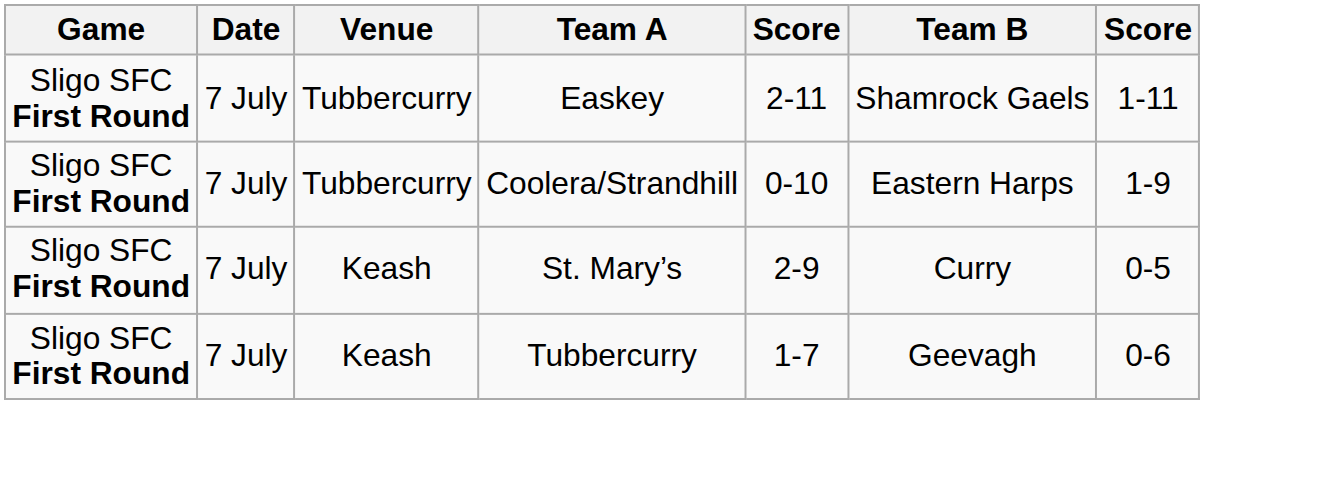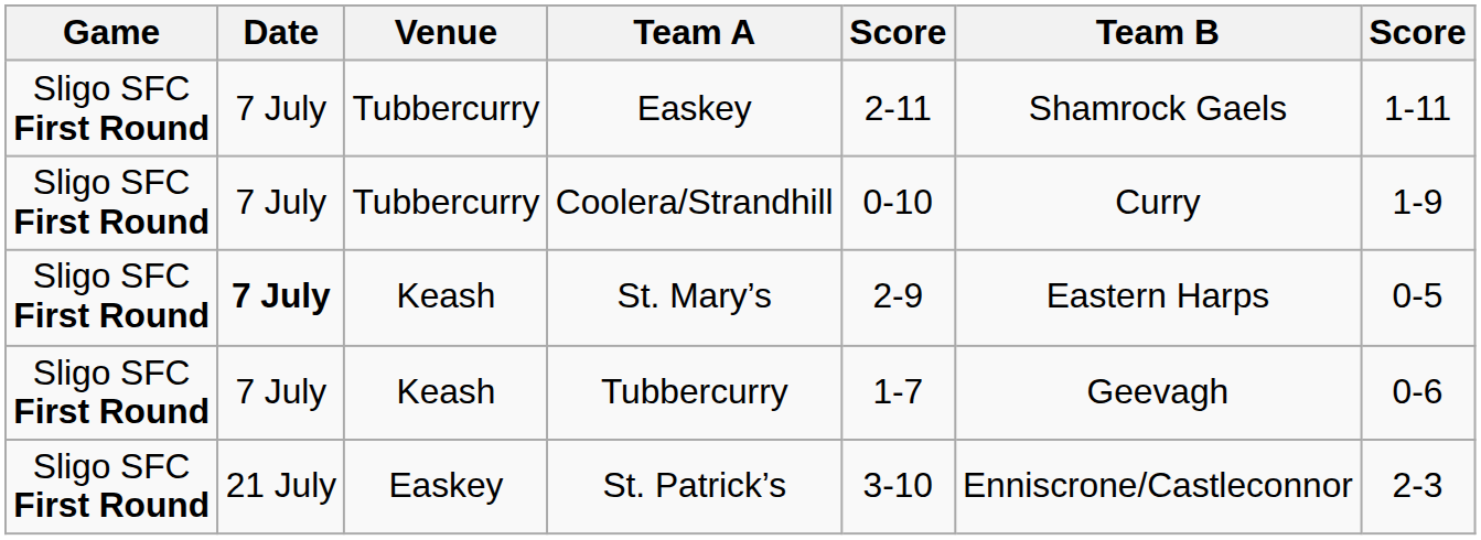Coolera/Strandhill | Team B: Eastern Harps -> Curry
St. Mary’s | Date: normal -> bold
St. Mary’s | Team B: Curry -> Eastern Harps
+ row: Sligo SFC First Round | 21 July | Easkey | St. Patrick’s | 3-10 | Enniscrone/Castleconnor | 2-3
